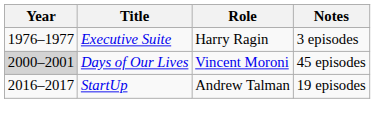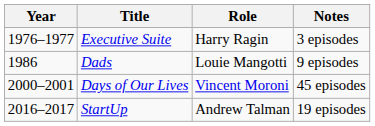+ row: 1986 | Dads | Louie Mangotti | 9 episodes
Days of Our Lives | Year: lightgrey background -> no background
